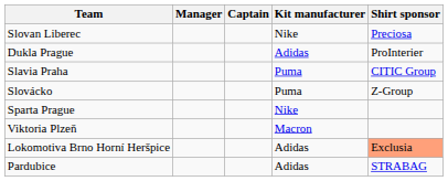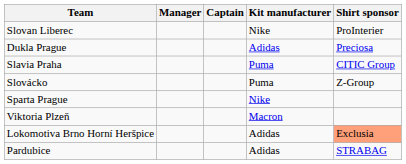Slovan Liberec | Shirt sponsor: Preciosa -> ProInterier
Dukla Prague | Shirt sponsor: ProInterier -> Preciosa
